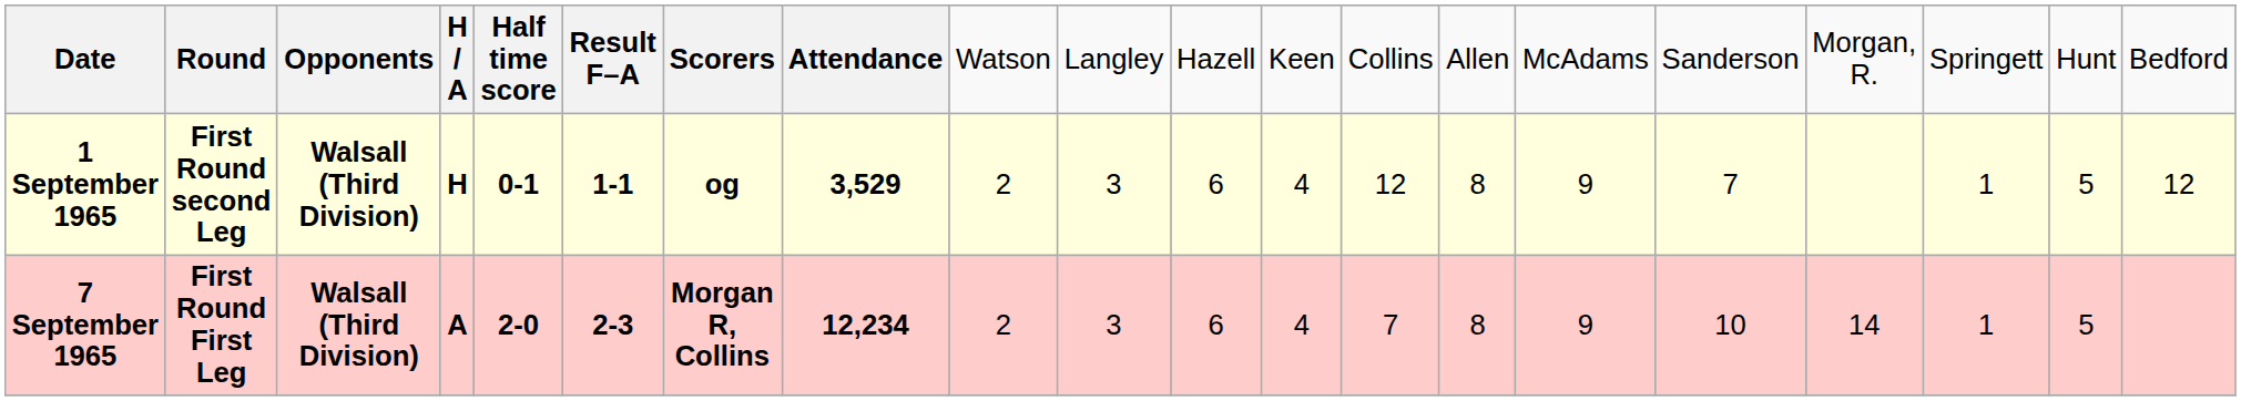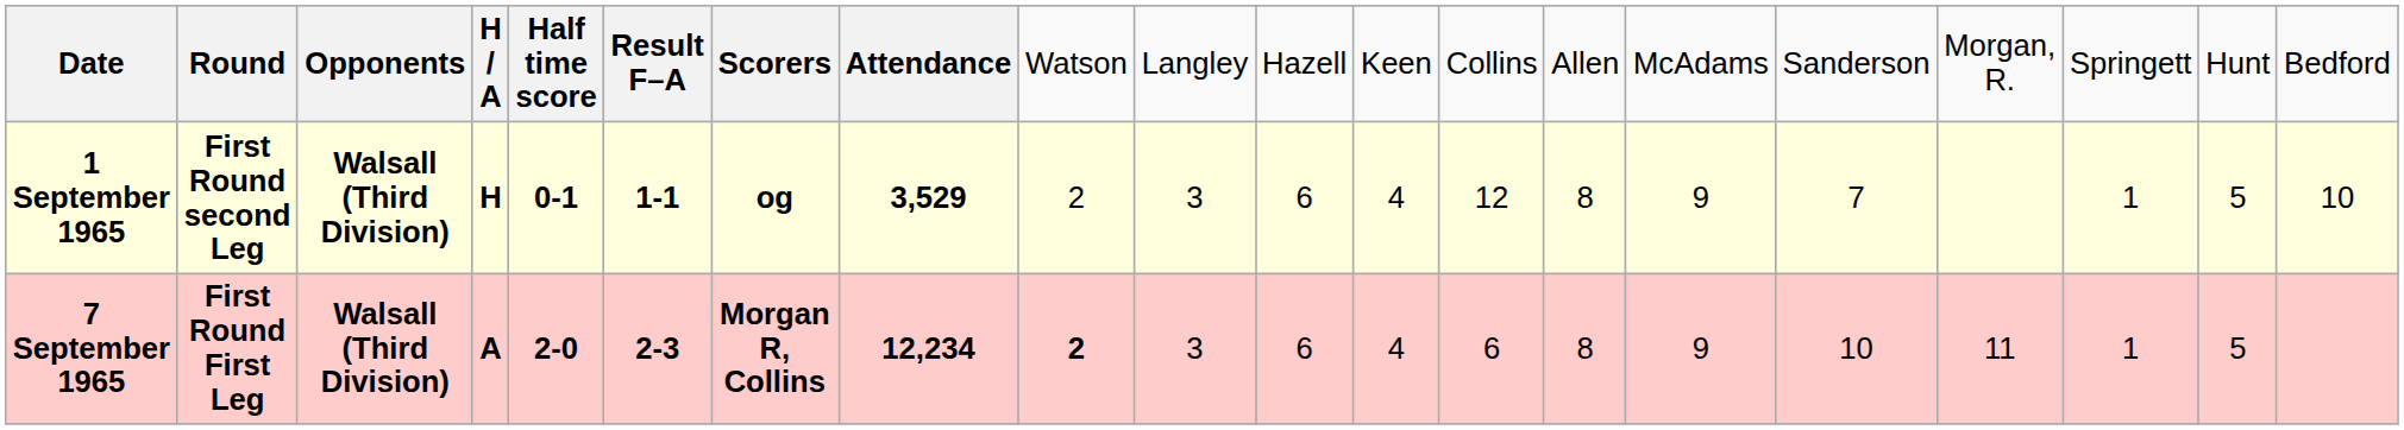1 September 1965 | column 20: 12 -> 10
7 September 1965 | column 9: normal -> bold
7 September 1965 | column 13: 7 -> 6
7 September 1965 | column 17: 14 -> 11
